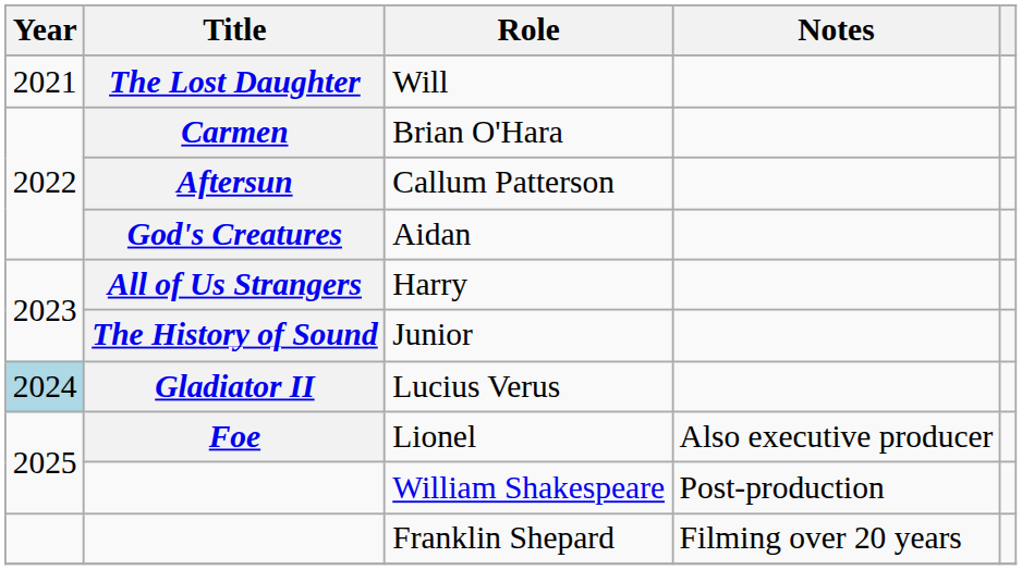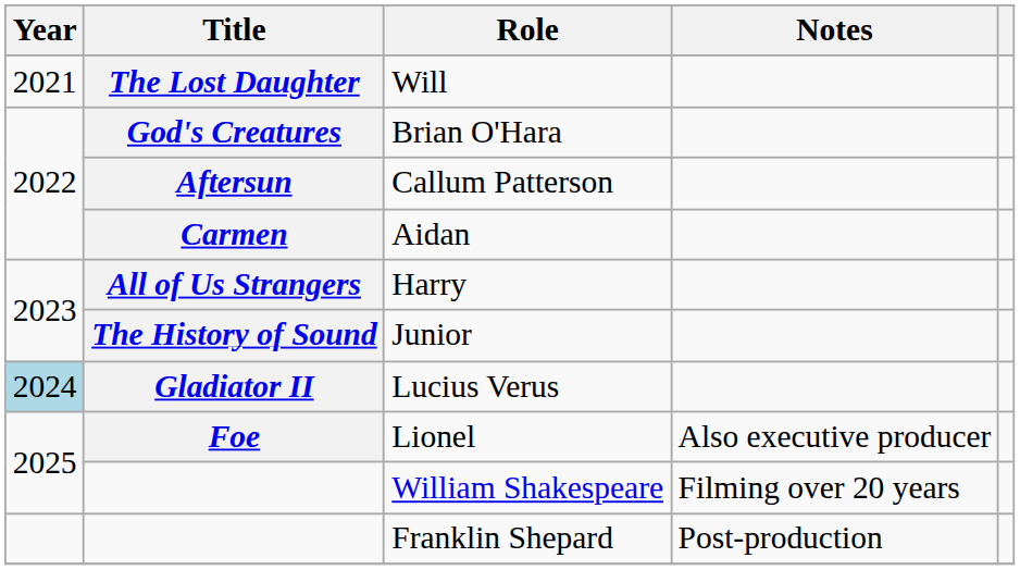Brian O'Hara | Title: Carmen -> God's Creatures
Aidan | Title: God's Creatures -> Carmen
William Shakespeare | Notes: Post-production -> Filming over 20 years
Franklin Shepard | Notes: Filming over 20 years -> Post-production
